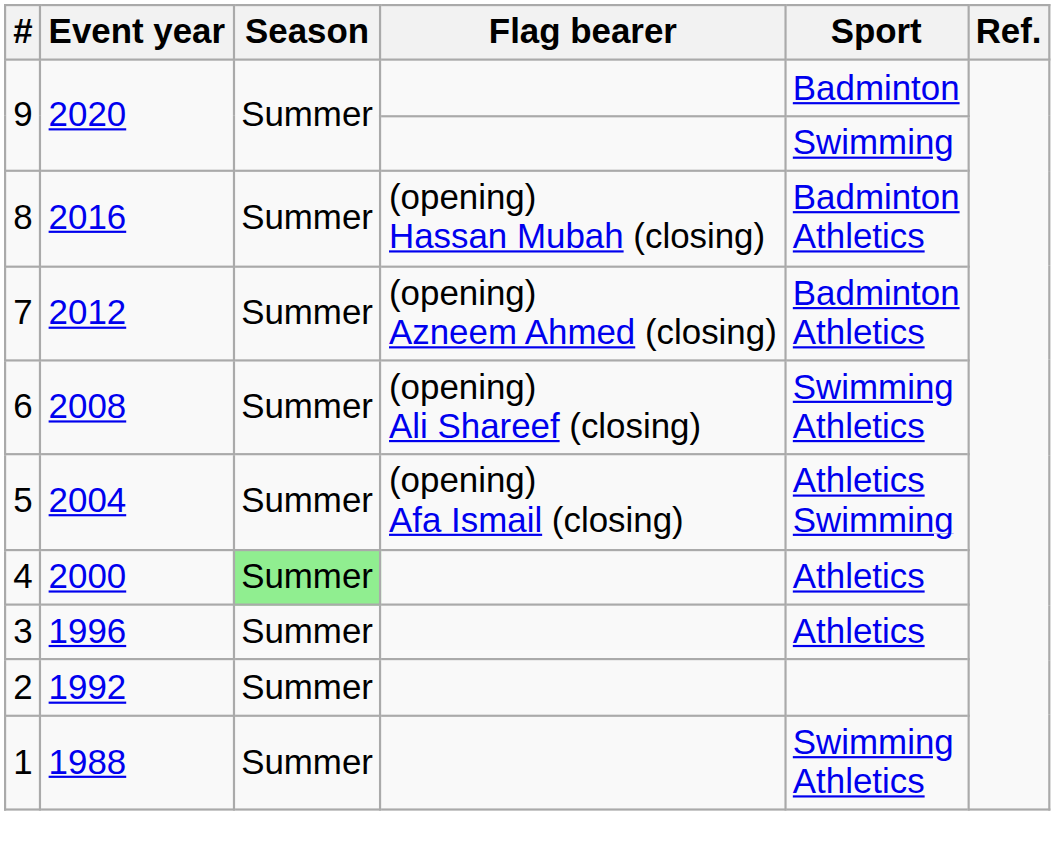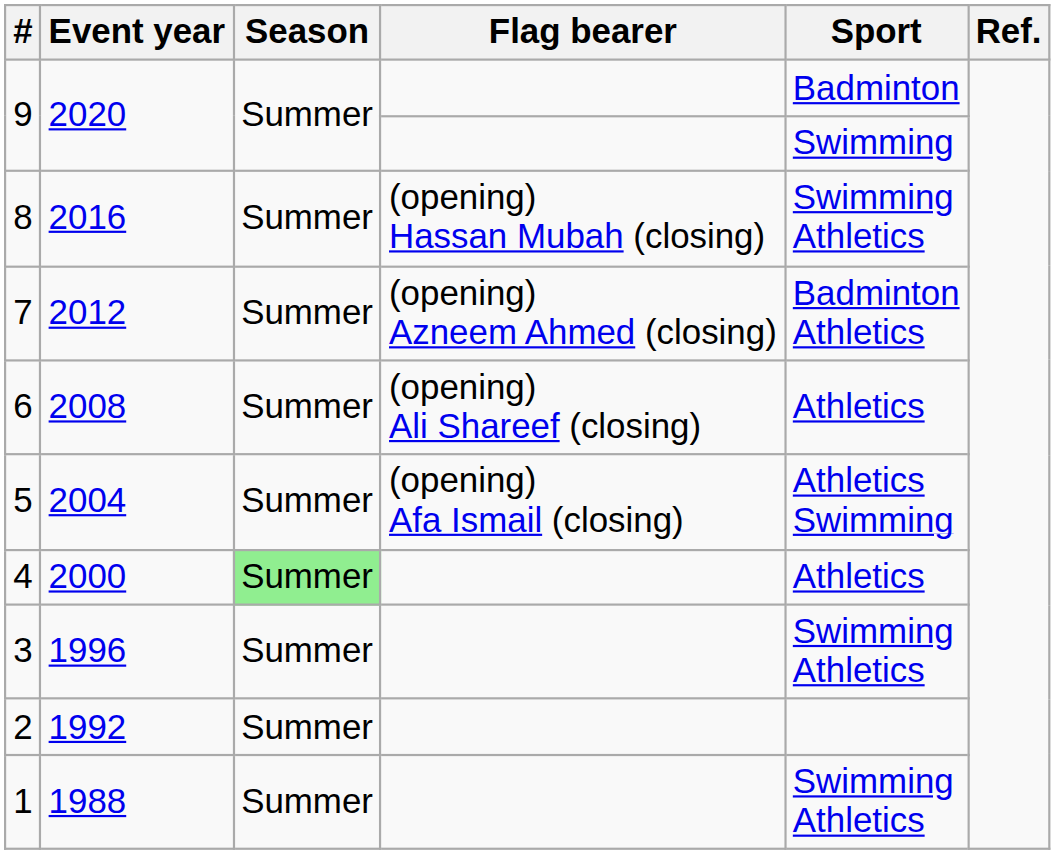8 | Sport: Badminton Athletics -> Swimming Athletics
6 | Sport: Swimming Athletics -> Athletics
3 | Sport: Athletics -> Swimming Athletics
